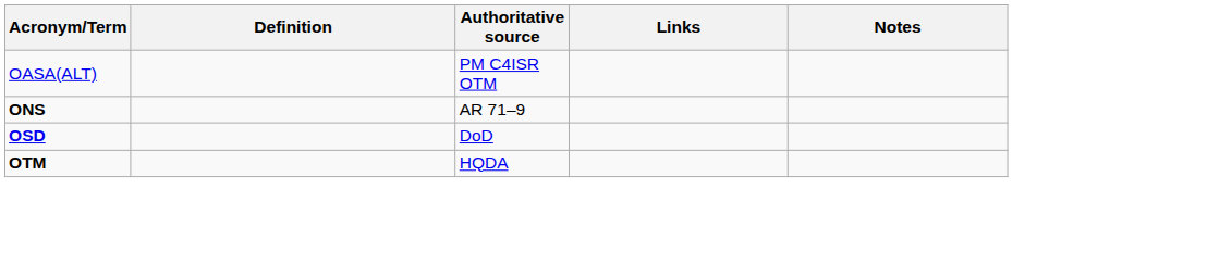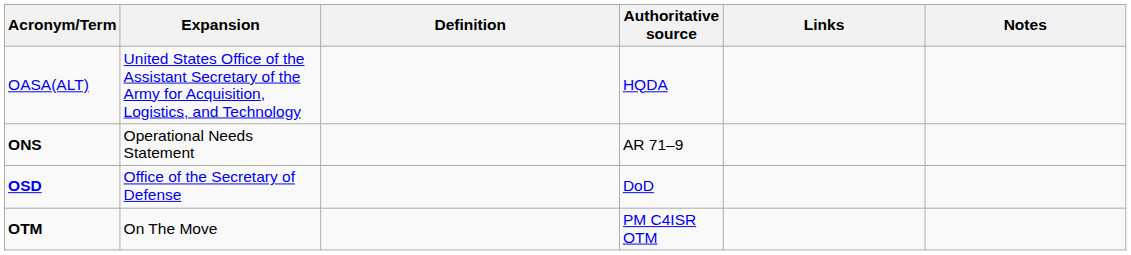+ column: Expansion | United States Office of the Assistant Secretary of the Army for Acquisition, Logistics, and Technology | Operational Needs Statement | Office of the Secretary of Defense | On The Move
OASA(ALT) | Authoritative source: PM C4ISR OTM -> HQDA
OTM | Authoritative source: HQDA -> PM C4ISR OTM
